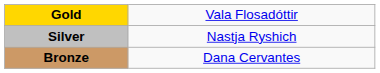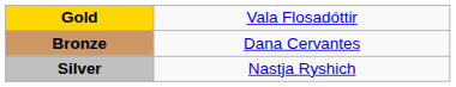rows swapped: Silver <-> Bronze
